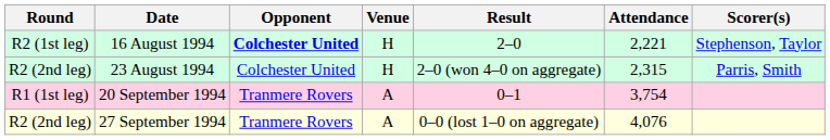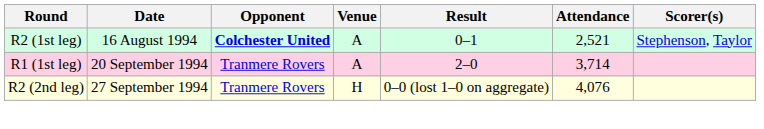16 August 1994 | Venue: H -> A
16 August 1994 | Result: 2–0 -> 0–1
16 August 1994 | Attendance: 2,221 -> 2,521
- row: R2 (2nd leg) | 23 August 1994 | Colchester United | H | 2–0 (won 4–0 on aggregate) | 2,315 | Parris, Smith
20 September 1994 | Result: 0–1 -> 2–0
20 September 1994 | Attendance: 3,754 -> 3,714
27 September 1994 | Venue: A -> H
